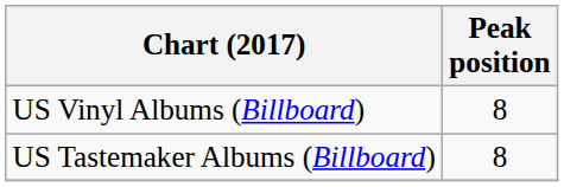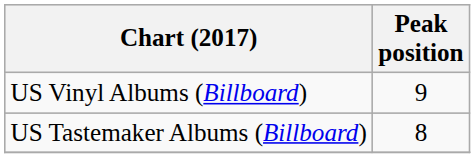US Vinyl Albums (Billboard) | Peak position: 8 -> 9
